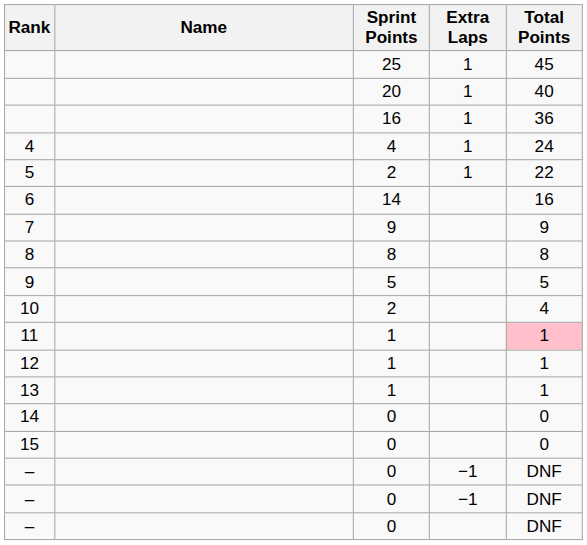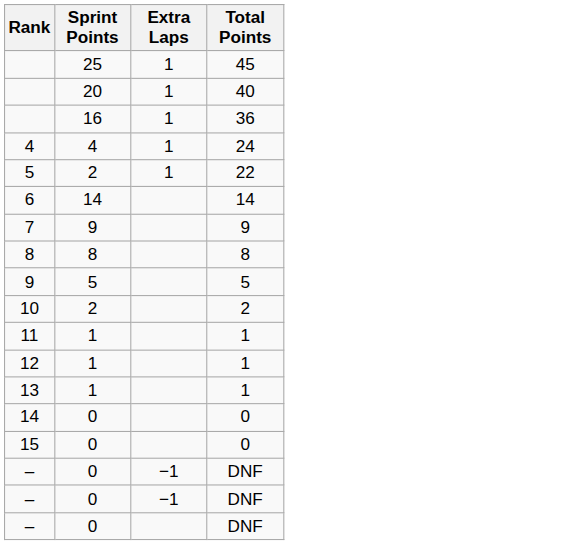- column: Name
6 | Total Points: 16 -> 14
10 | Total Points: 4 -> 2
11 | Total Points: pink background -> no background
